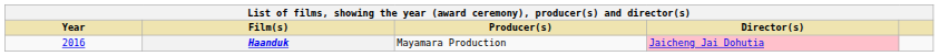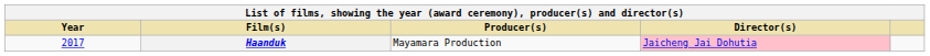Haanduk | Year: 2016 -> 2017
